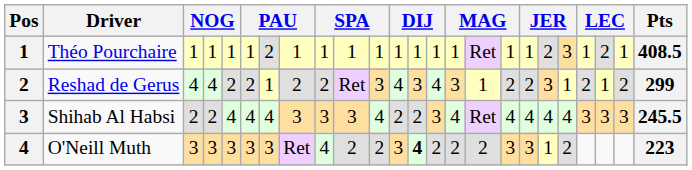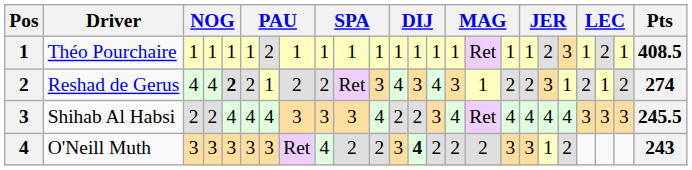Reshad de Gerus | column 5: normal -> bold
Reshad de Gerus | Pts: 299 -> 274
O'Neill Muth | Pts: 223 -> 243
